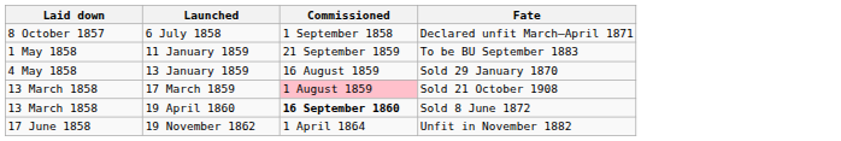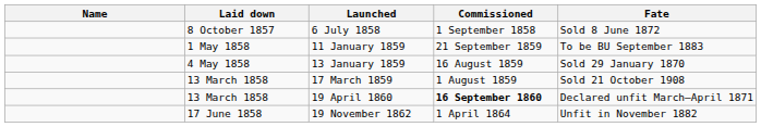+ column: Name
6 July 1858 | Fate: Declared unfit March–April 1871 -> Sold 8 June 1872
17 March 1859 | Commissioned: pink background -> no background
19 April 1860 | Fate: Sold 8 June 1872 -> Declared unfit March–April 1871
